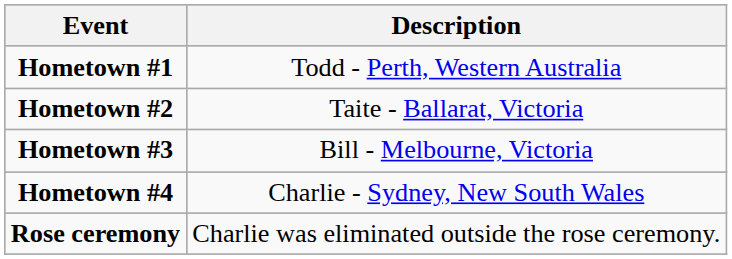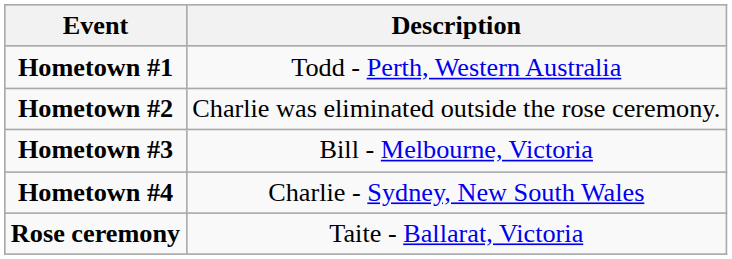Hometown #2 | Description: Taite - Ballarat, Victoria -> Charlie was eliminated outside the rose ceremony.
Rose ceremony | Description: Charlie was eliminated outside the rose ceremony. -> Taite - Ballarat, Victoria
